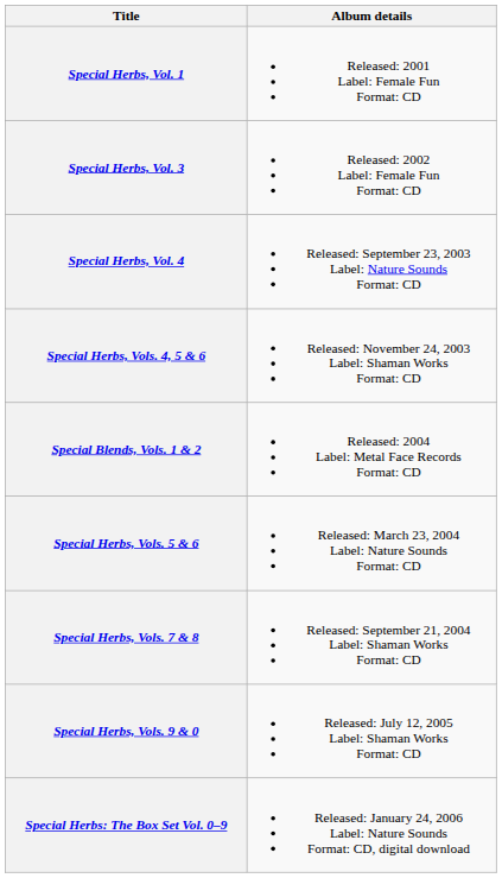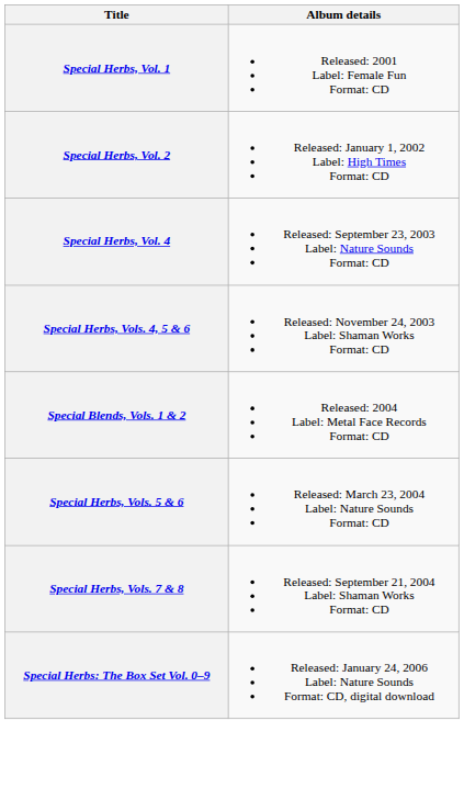+ row: Special Herbs, Vol. 2 | Released: January 1, 2002 Label: High Times Format: CD
- row: Special Herbs, Vol. 3 | Released: 2002 Label: Female Fun Format: CD
- row: Special Herbs, Vols. 9 & 0 | Released: July 12, 2005 Label: Shaman Works Format: CD
